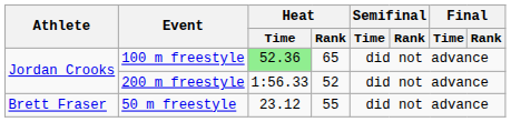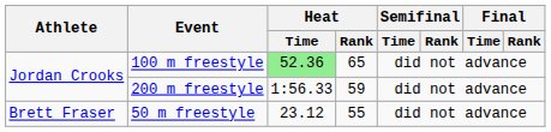200 m freestyle | Heat / Rank: 52 -> 59
